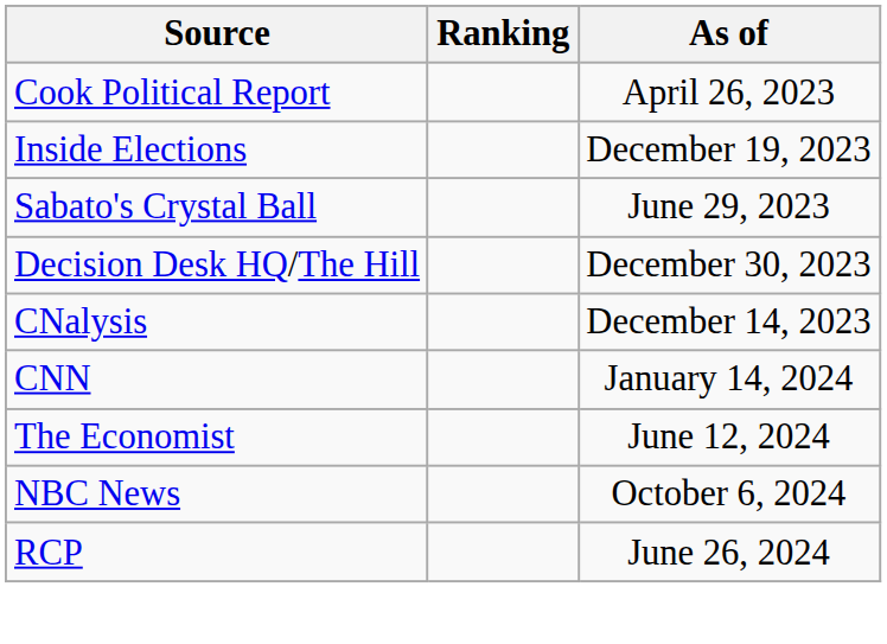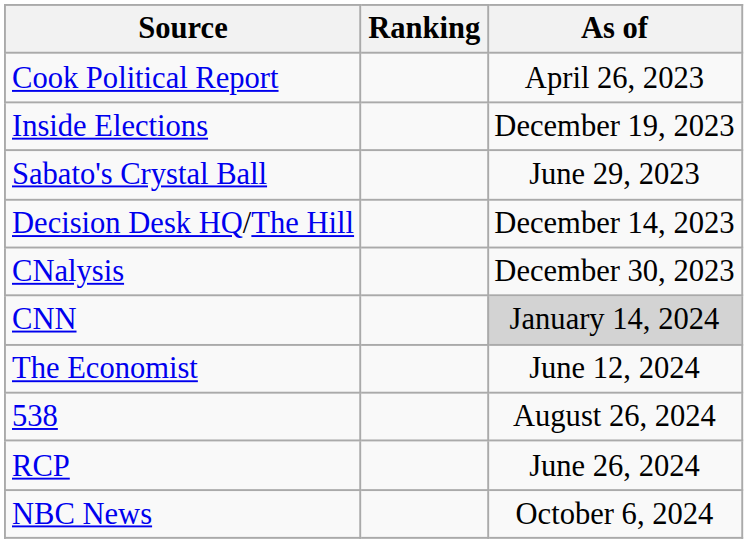Decision Desk HQ/The Hill | As of: December 30, 2023 -> December 14, 2023
CNalysis | As of: December 14, 2023 -> December 30, 2023
CNN | As of: no background -> lightgrey background
+ row: 538 | August 26, 2024
rows swapped: RCP <-> NBC News
